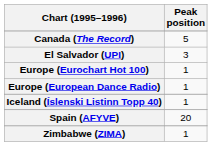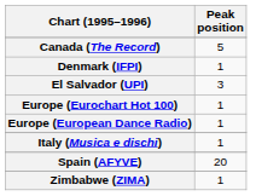+ row: Denmark (IFPI) | 1
- row: Iceland (Íslenski Listinn Topp 40) | 1
+ row: Italy (Musica e dischi) | 1
